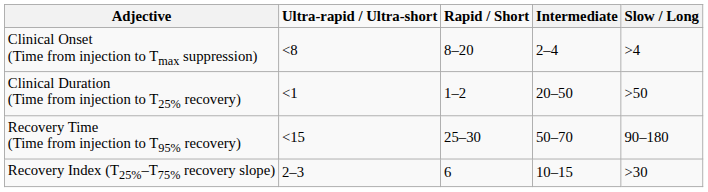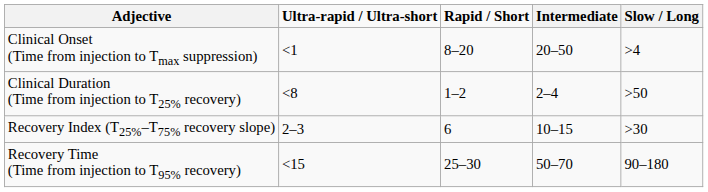Clinical Onset (Time from injection to Tmax suppression) | Ultra-rapid / Ultra-short: <8 -> <1
Clinical Onset (Time from injection to Tmax suppression) | Intermediate: 2–4 -> 20–50
Clinical Duration (Time from injection to T25% recovery) | Ultra-rapid / Ultra-short: <1 -> <8
Clinical Duration (Time from injection to T25% recovery) | Intermediate: 20–50 -> 2–4
rows swapped: Recovery Time (Time from injection to T95% recovery) <-> Recovery Index (T25%–T75% recovery slope)
